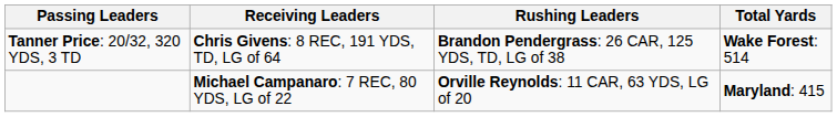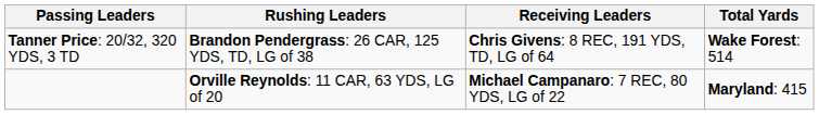columns swapped: Rushing Leaders <-> Receiving Leaders
